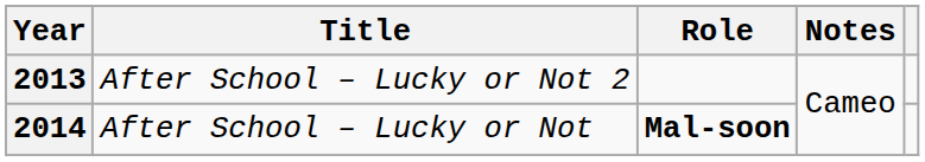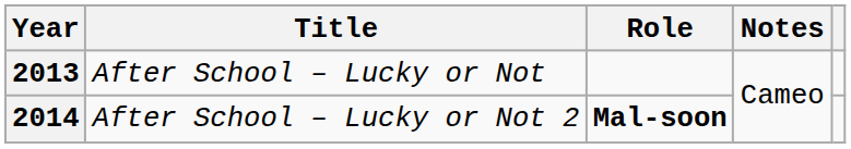2013 | Title: After School – Lucky or Not 2 -> After School – Lucky or Not
2014 | Title: After School – Lucky or Not -> After School – Lucky or Not 2
